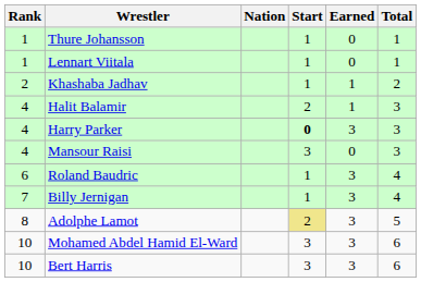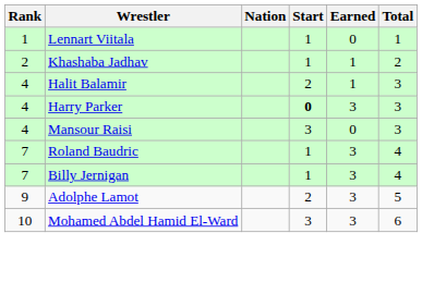- row: 1 | Thure Johansson | 1 | 0 | 1
Roland Baudric | Rank: 6 -> 7
Adolphe Lamot | Rank: 8 -> 9
Adolphe Lamot | Start: khaki background -> no background
- row: 10 | Bert Harris | 3 | 3 | 6
